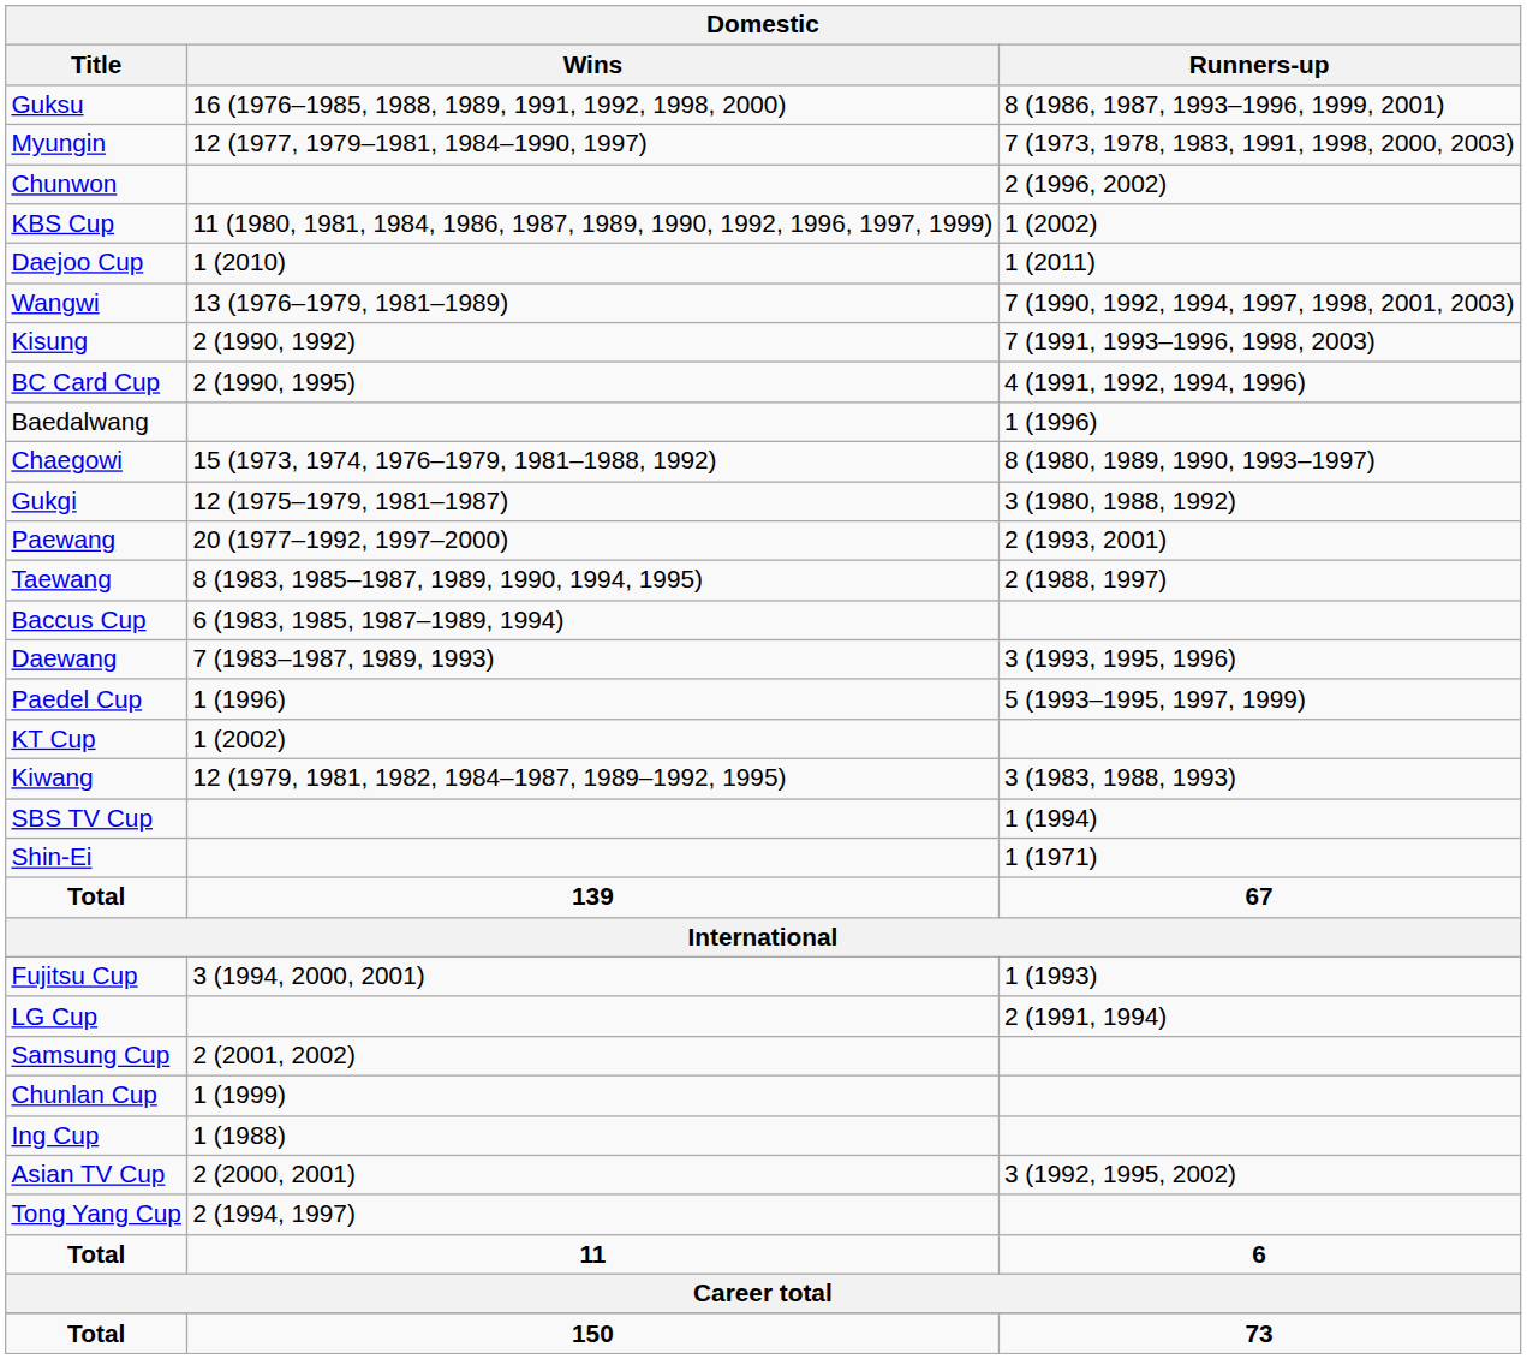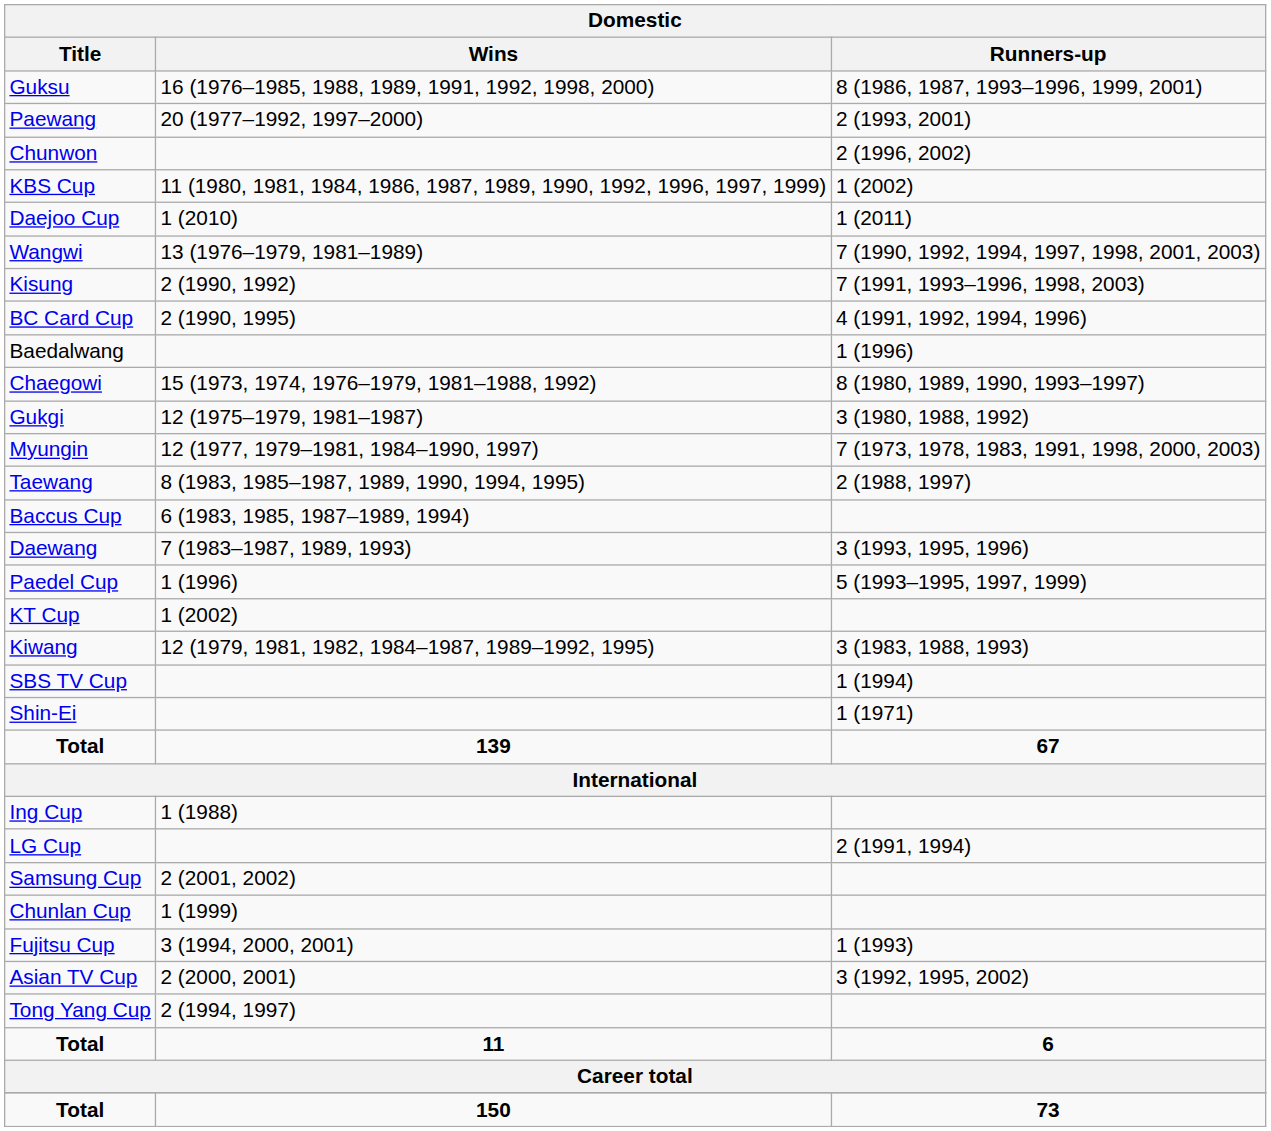rows swapped: Myungin <-> Paewang
rows swapped: Ing Cup <-> Fujitsu Cup
